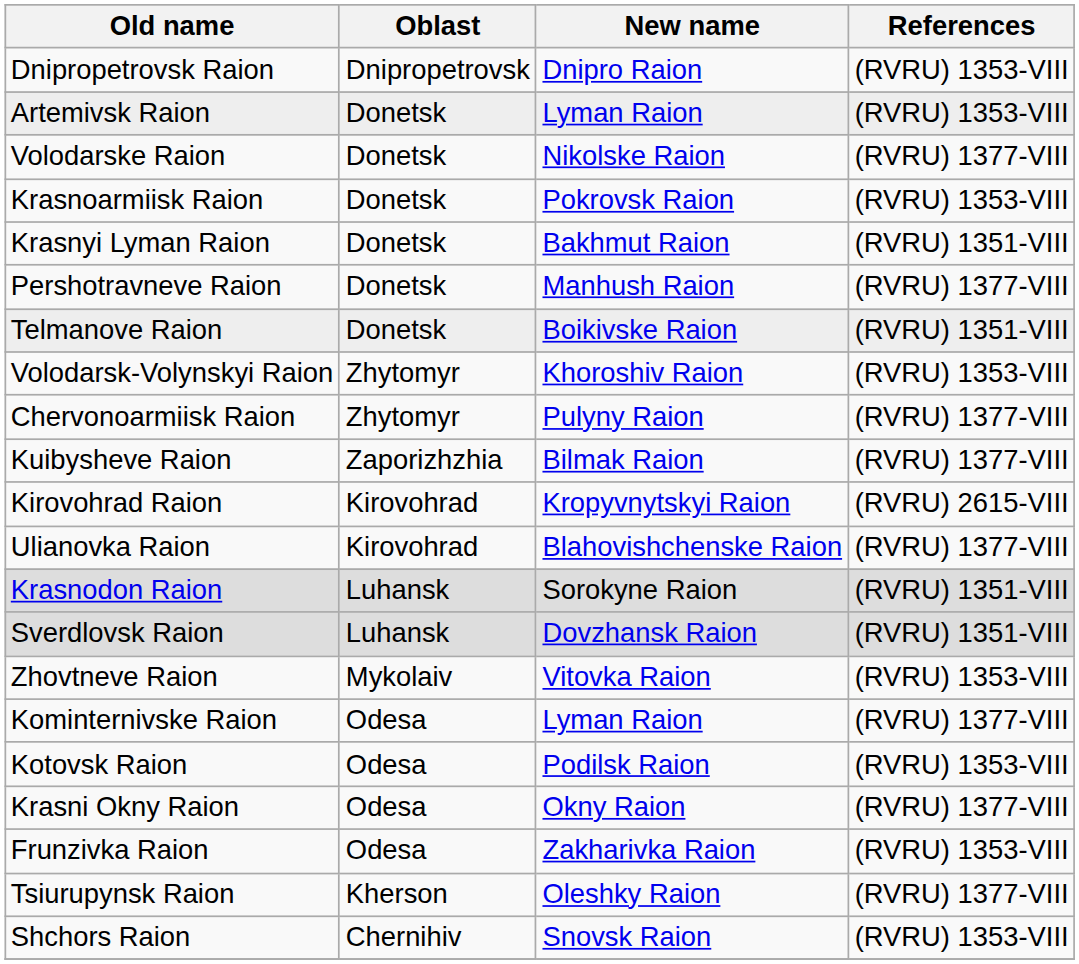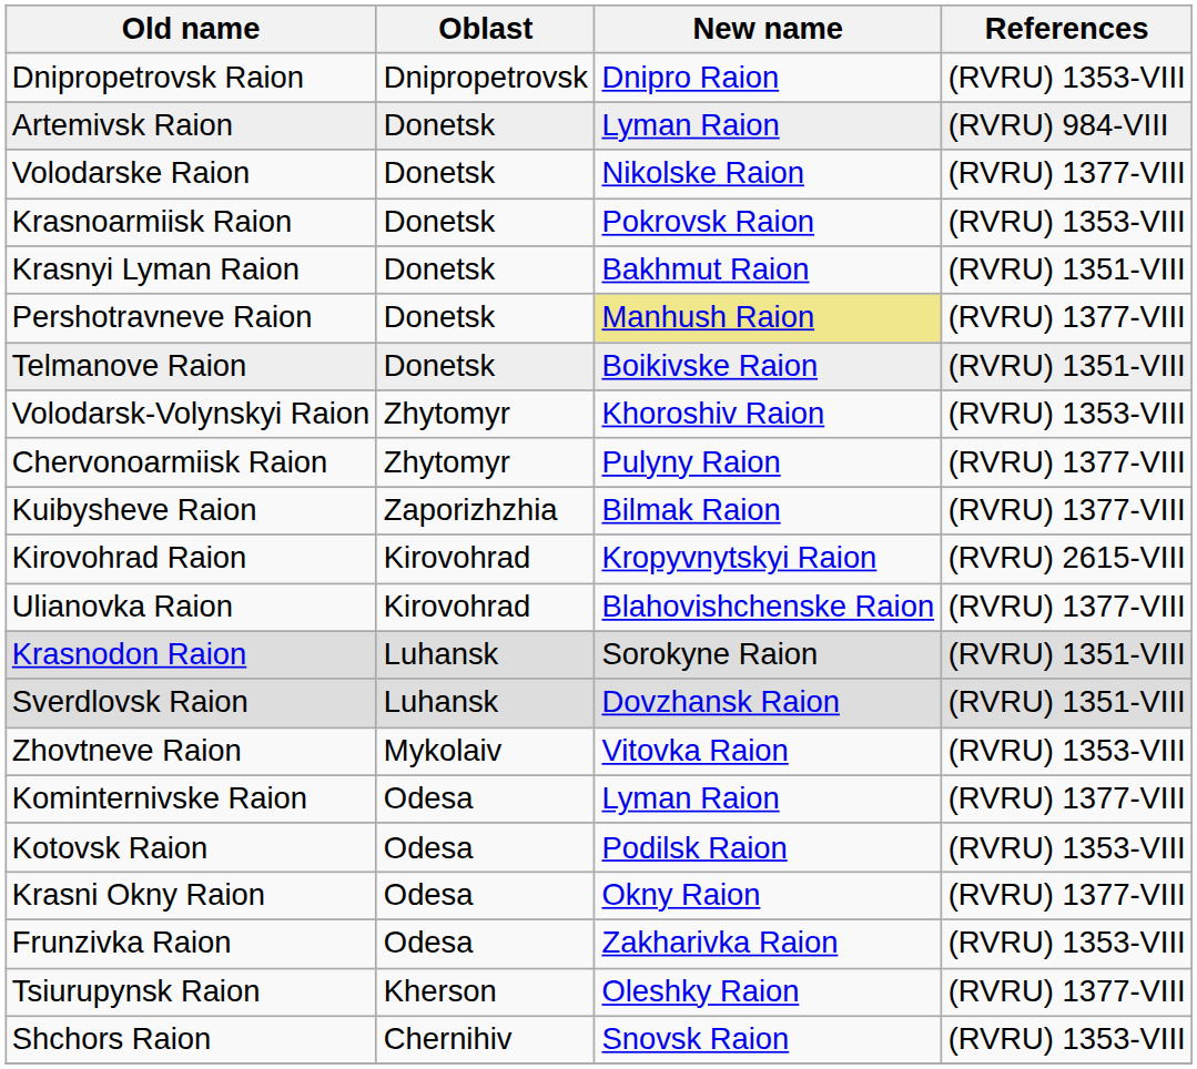Artemivsk Raion | References: (RVRU) 1353-VIII -> (RVRU) 984-VIII
Pershotravneve Raion | New name: no background -> khaki background
